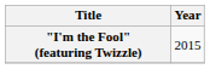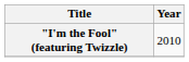"I'm the Fool" (featuring Twizzle) | Year: 2015 -> 2010
